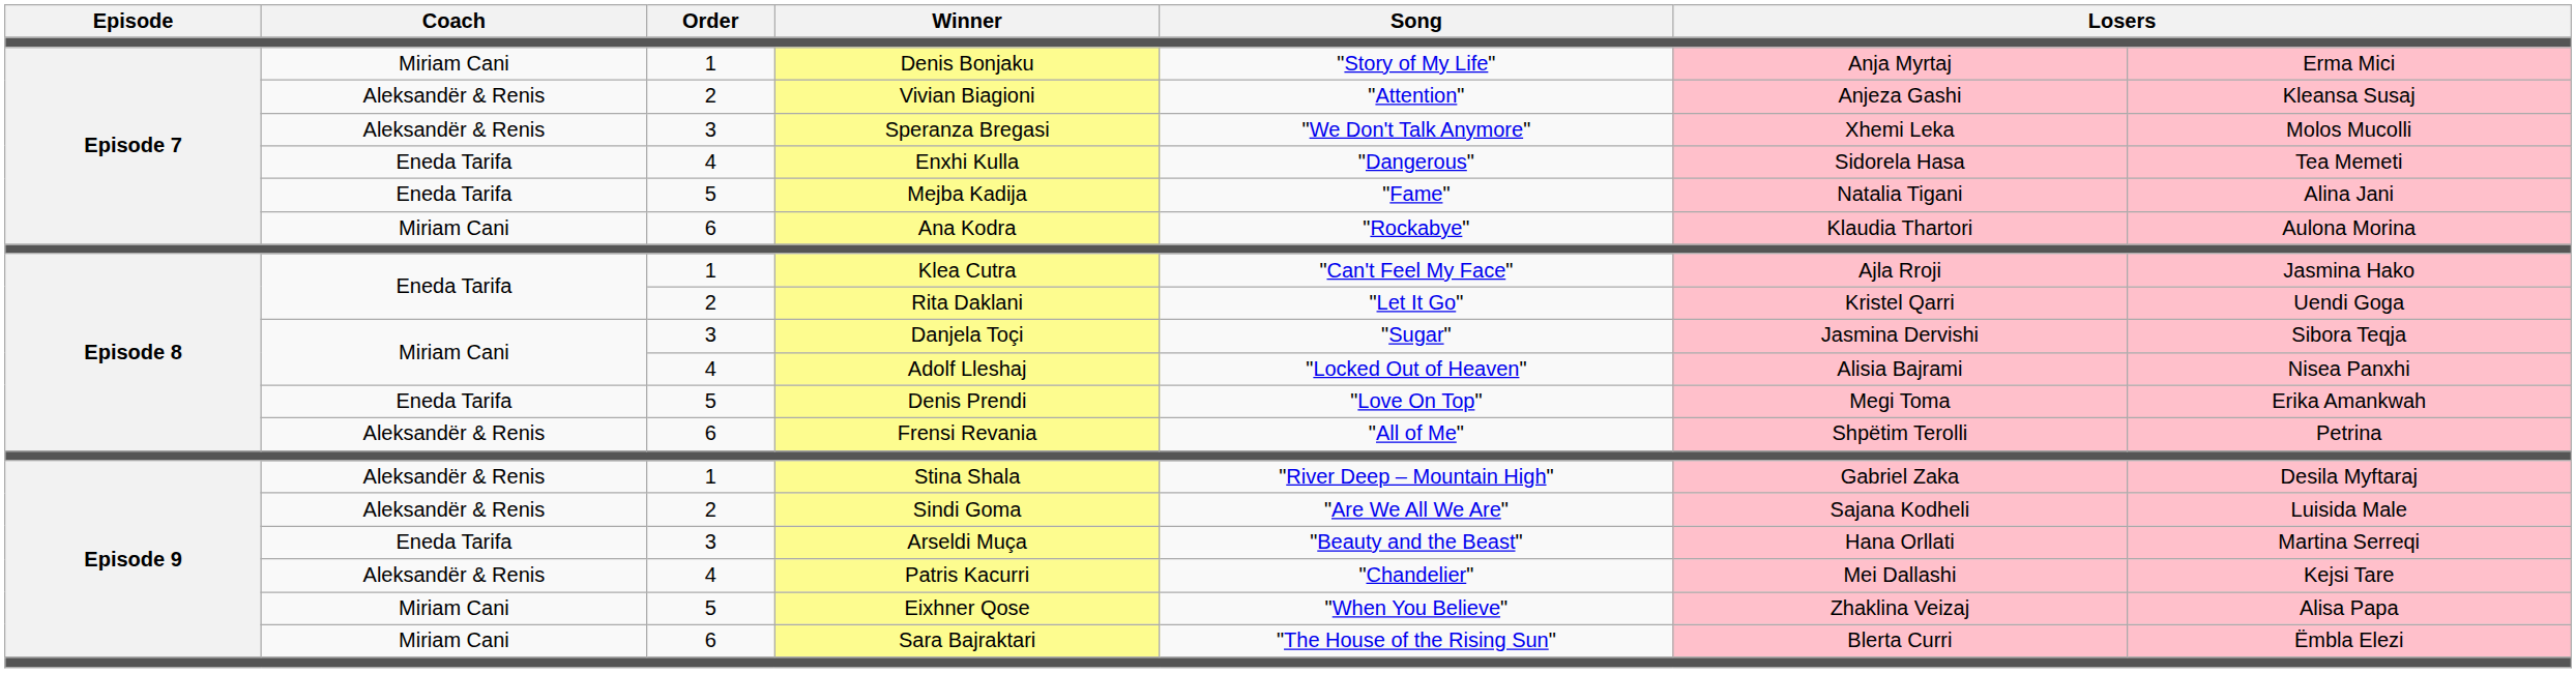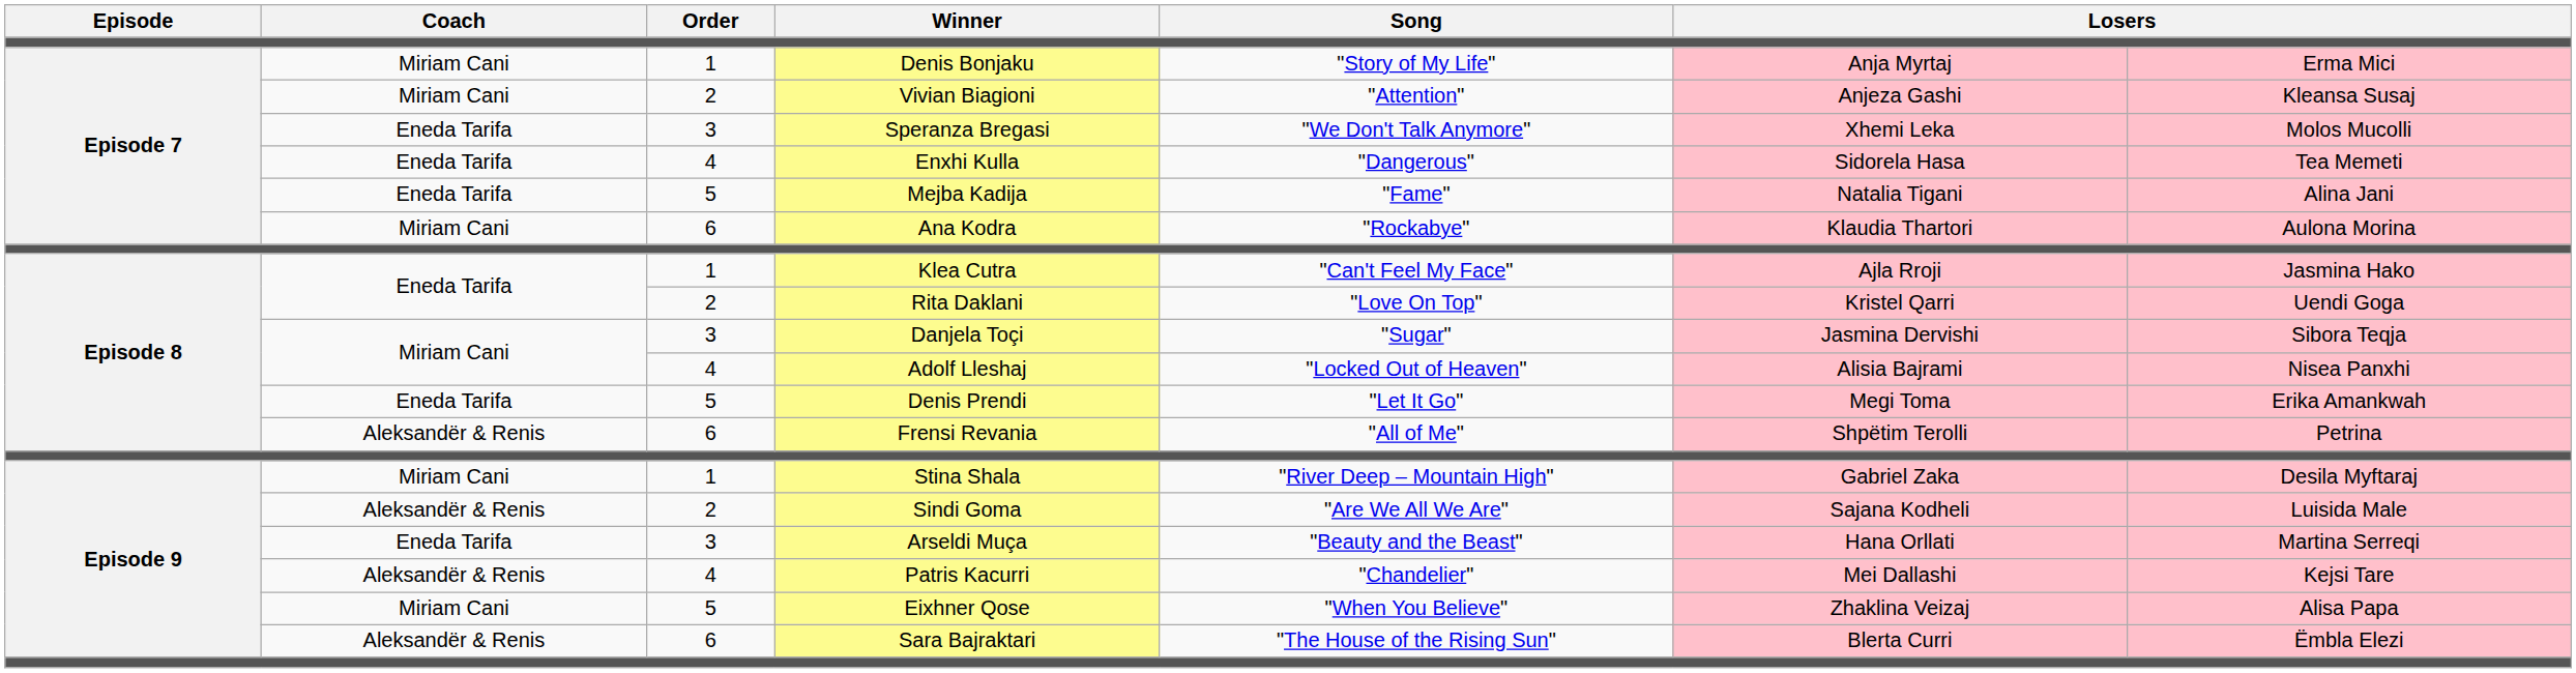Vivian Biagioni | Coach: Aleksandër & Renis -> Miriam Cani
Speranza Bregasi | Coach: Aleksandër & Renis -> Eneda Tarifa
Rita Daklani | Song: "Let It Go" -> "Love On Top"
Denis Prendi | Song: "Love On Top" -> "Let It Go"
Stina Shala | Coach: Aleksandër & Renis -> Miriam Cani
Sara Bajraktari | Coach: Miriam Cani -> Aleksandër & Renis
